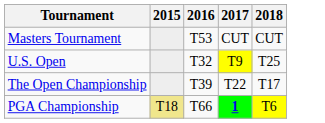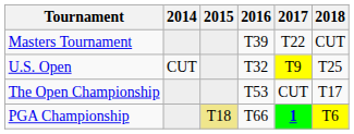+ column: 2014 | CUT
Masters Tournament | 2016: T53 -> T39
Masters Tournament | 2017: CUT -> T22
The Open Championship | 2016: T39 -> T53
The Open Championship | 2017: T22 -> CUT
